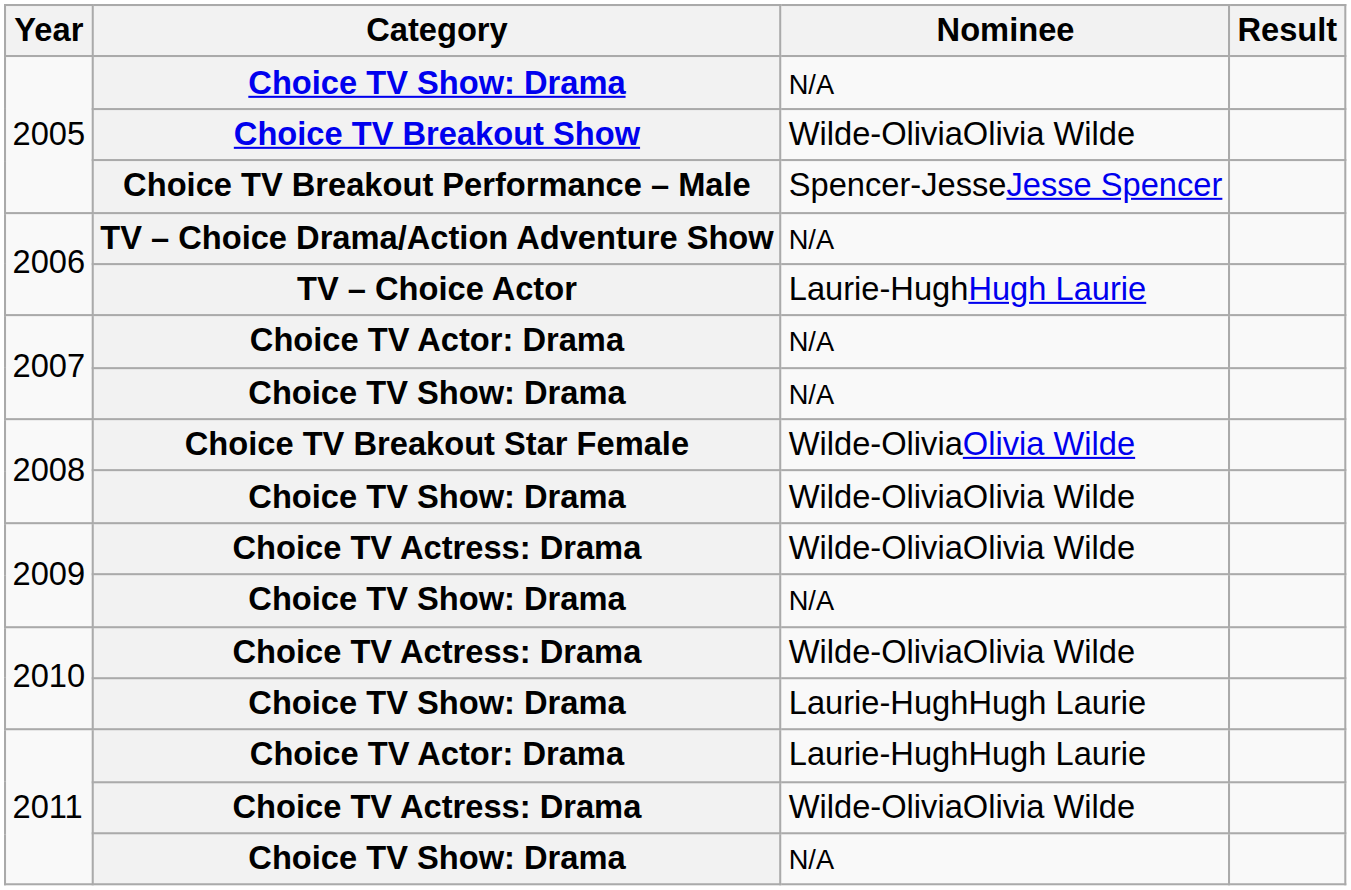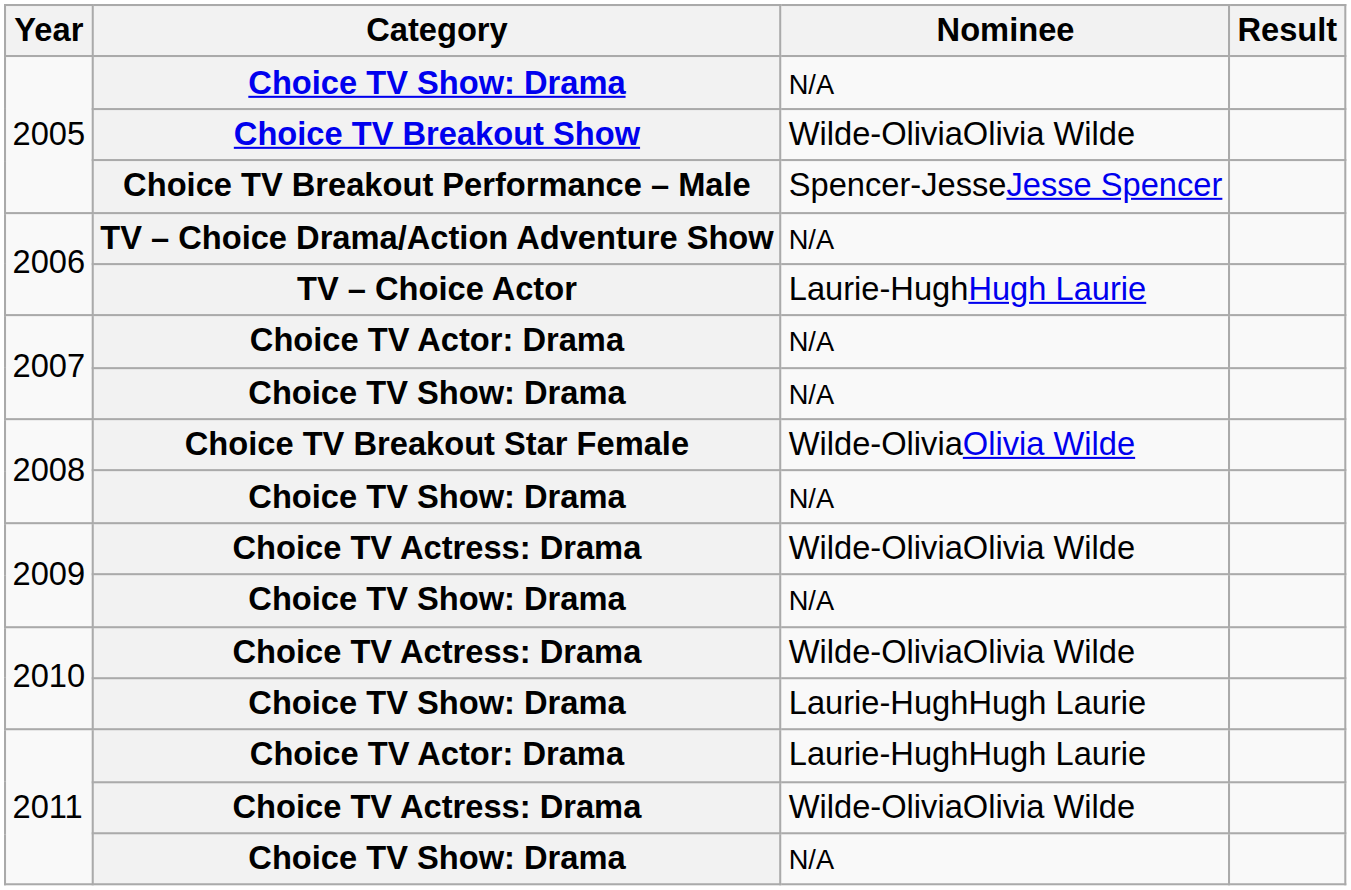2008 / Choice TV Show: Drama | Nominee: Wilde-OliviaOlivia Wilde -> N/A
